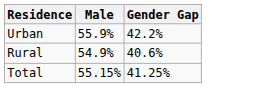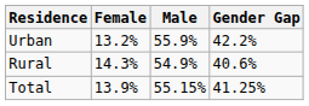+ column: Female | 13.2% | 14.3% | 13.9%
